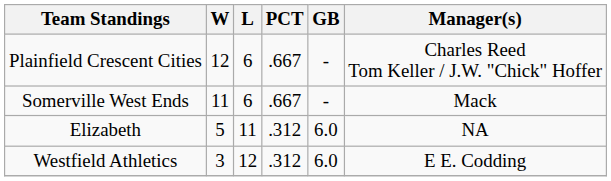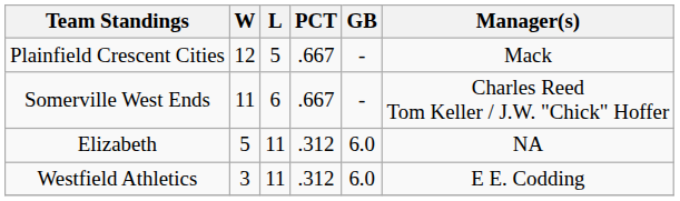Plainfield Crescent Cities | L: 6 -> 5
Plainfield Crescent Cities | Manager(s): Charles Reed Tom Keller / J.W. "Chick" Hoffer -> Mack
Somerville West Ends | Manager(s): Mack -> Charles Reed Tom Keller / J.W. "Chick" Hoffer
Westfield Athletics | L: 12 -> 11
